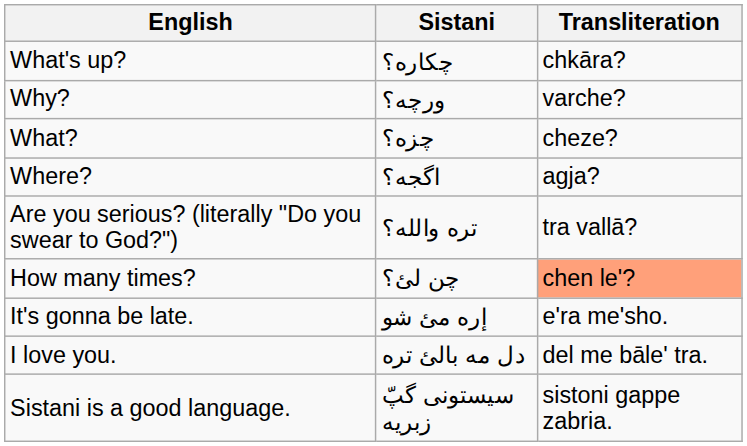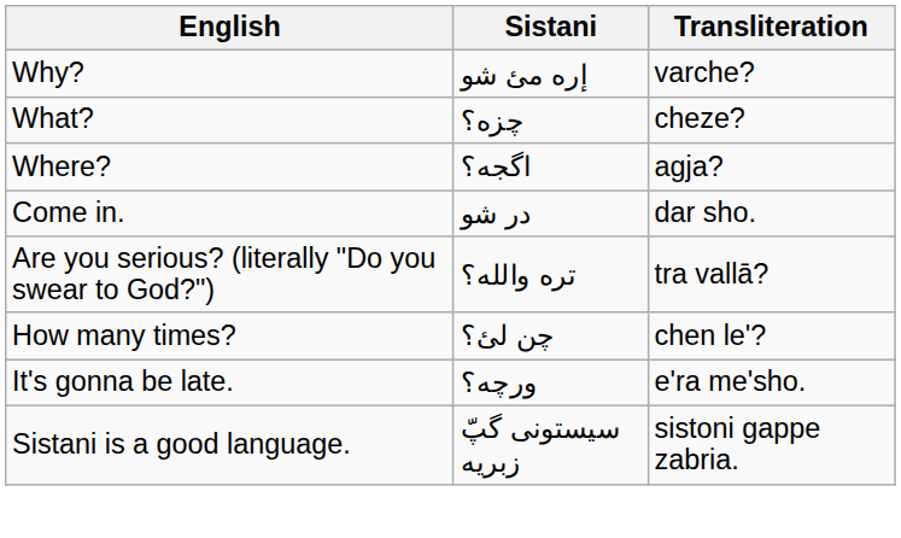- row: What's up? | چکاره؟ | chkāra?
Why? | Sistani: ورچه؟ -> إره مئ شو
+ row: Come in. | در شو | dar sho.
How many times? | Transliteration: lightsalmon background -> no background
It's gonna be late. | Sistani: إره مئ شو -> ورچه؟
- row: I love you. | دل مه بالئ تره | del me bāle' tra.
